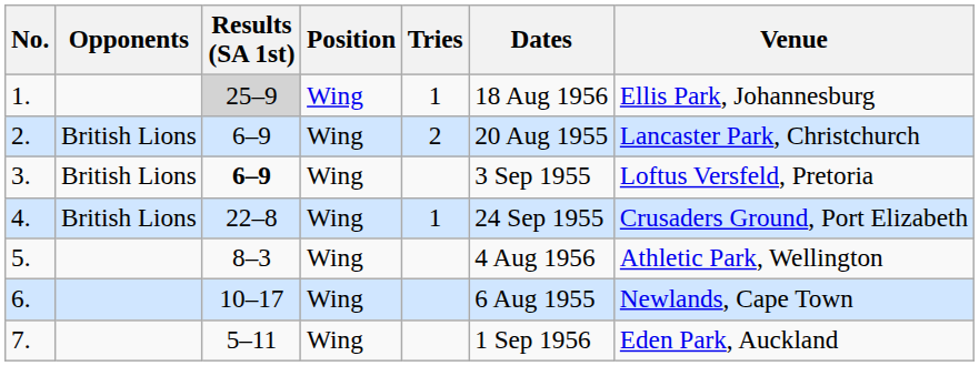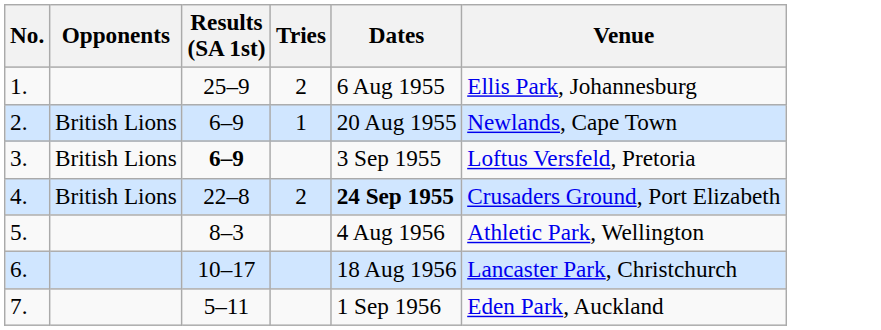- column: Position | Wing | Wing | Wing | Wing | Wing | Wing | Wing
1. | Results (SA 1st): lightgrey background -> no background
1. | Tries: 1 -> 2
1. | Dates: 18 Aug 1956 -> 6 Aug 1955
2. | Tries: 2 -> 1
2. | Venue: Lancaster Park, Christchurch -> Newlands, Cape Town
4. | Tries: 1 -> 2
4. | Dates: normal -> bold
6. | Dates: 6 Aug 1955 -> 18 Aug 1956
6. | Venue: Newlands, Cape Town -> Lancaster Park, Christchurch
